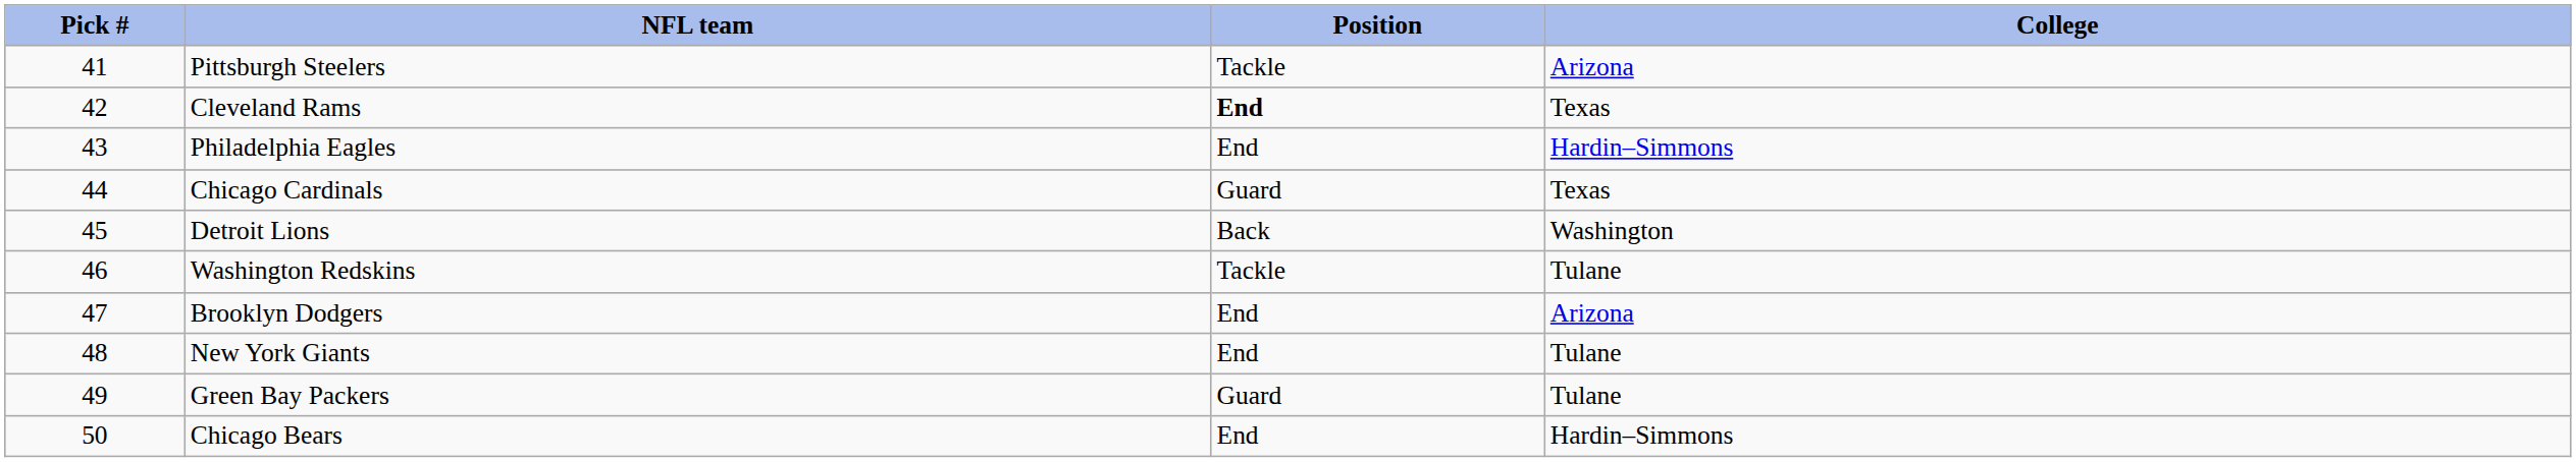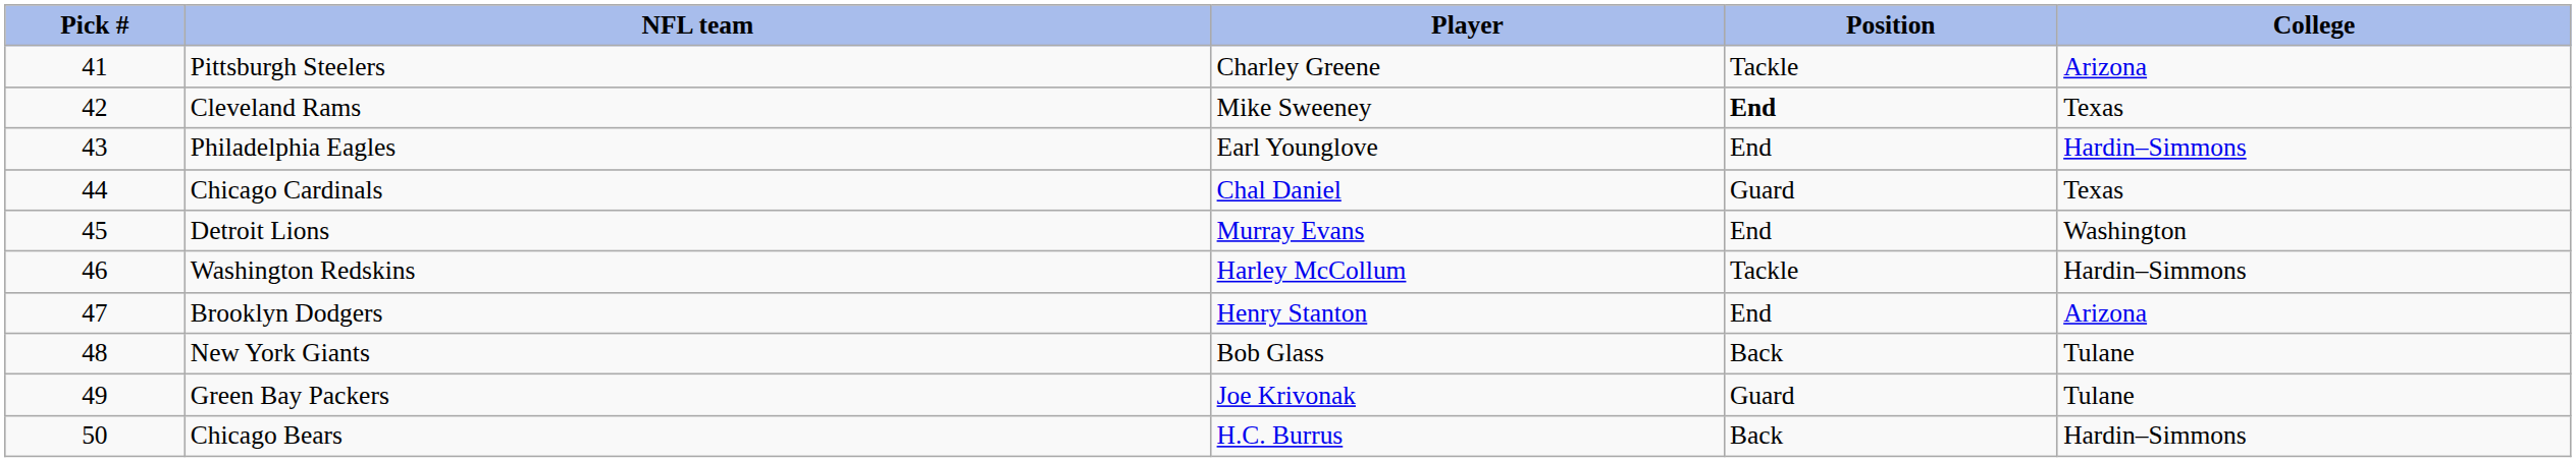+ column: Player | Charley Greene | Mike Sweeney | Earl Younglove | Chal Daniel | Murray Evans | Harley McCollum | Henry Stanton | Bob Glass | Joe Krivonak | H.C. Burrus
Detroit Lions | Position: Back -> End
Washington Redskins | College: Tulane -> Hardin–Simmons
New York Giants | Position: End -> Back
Chicago Bears | Position: End -> Back
